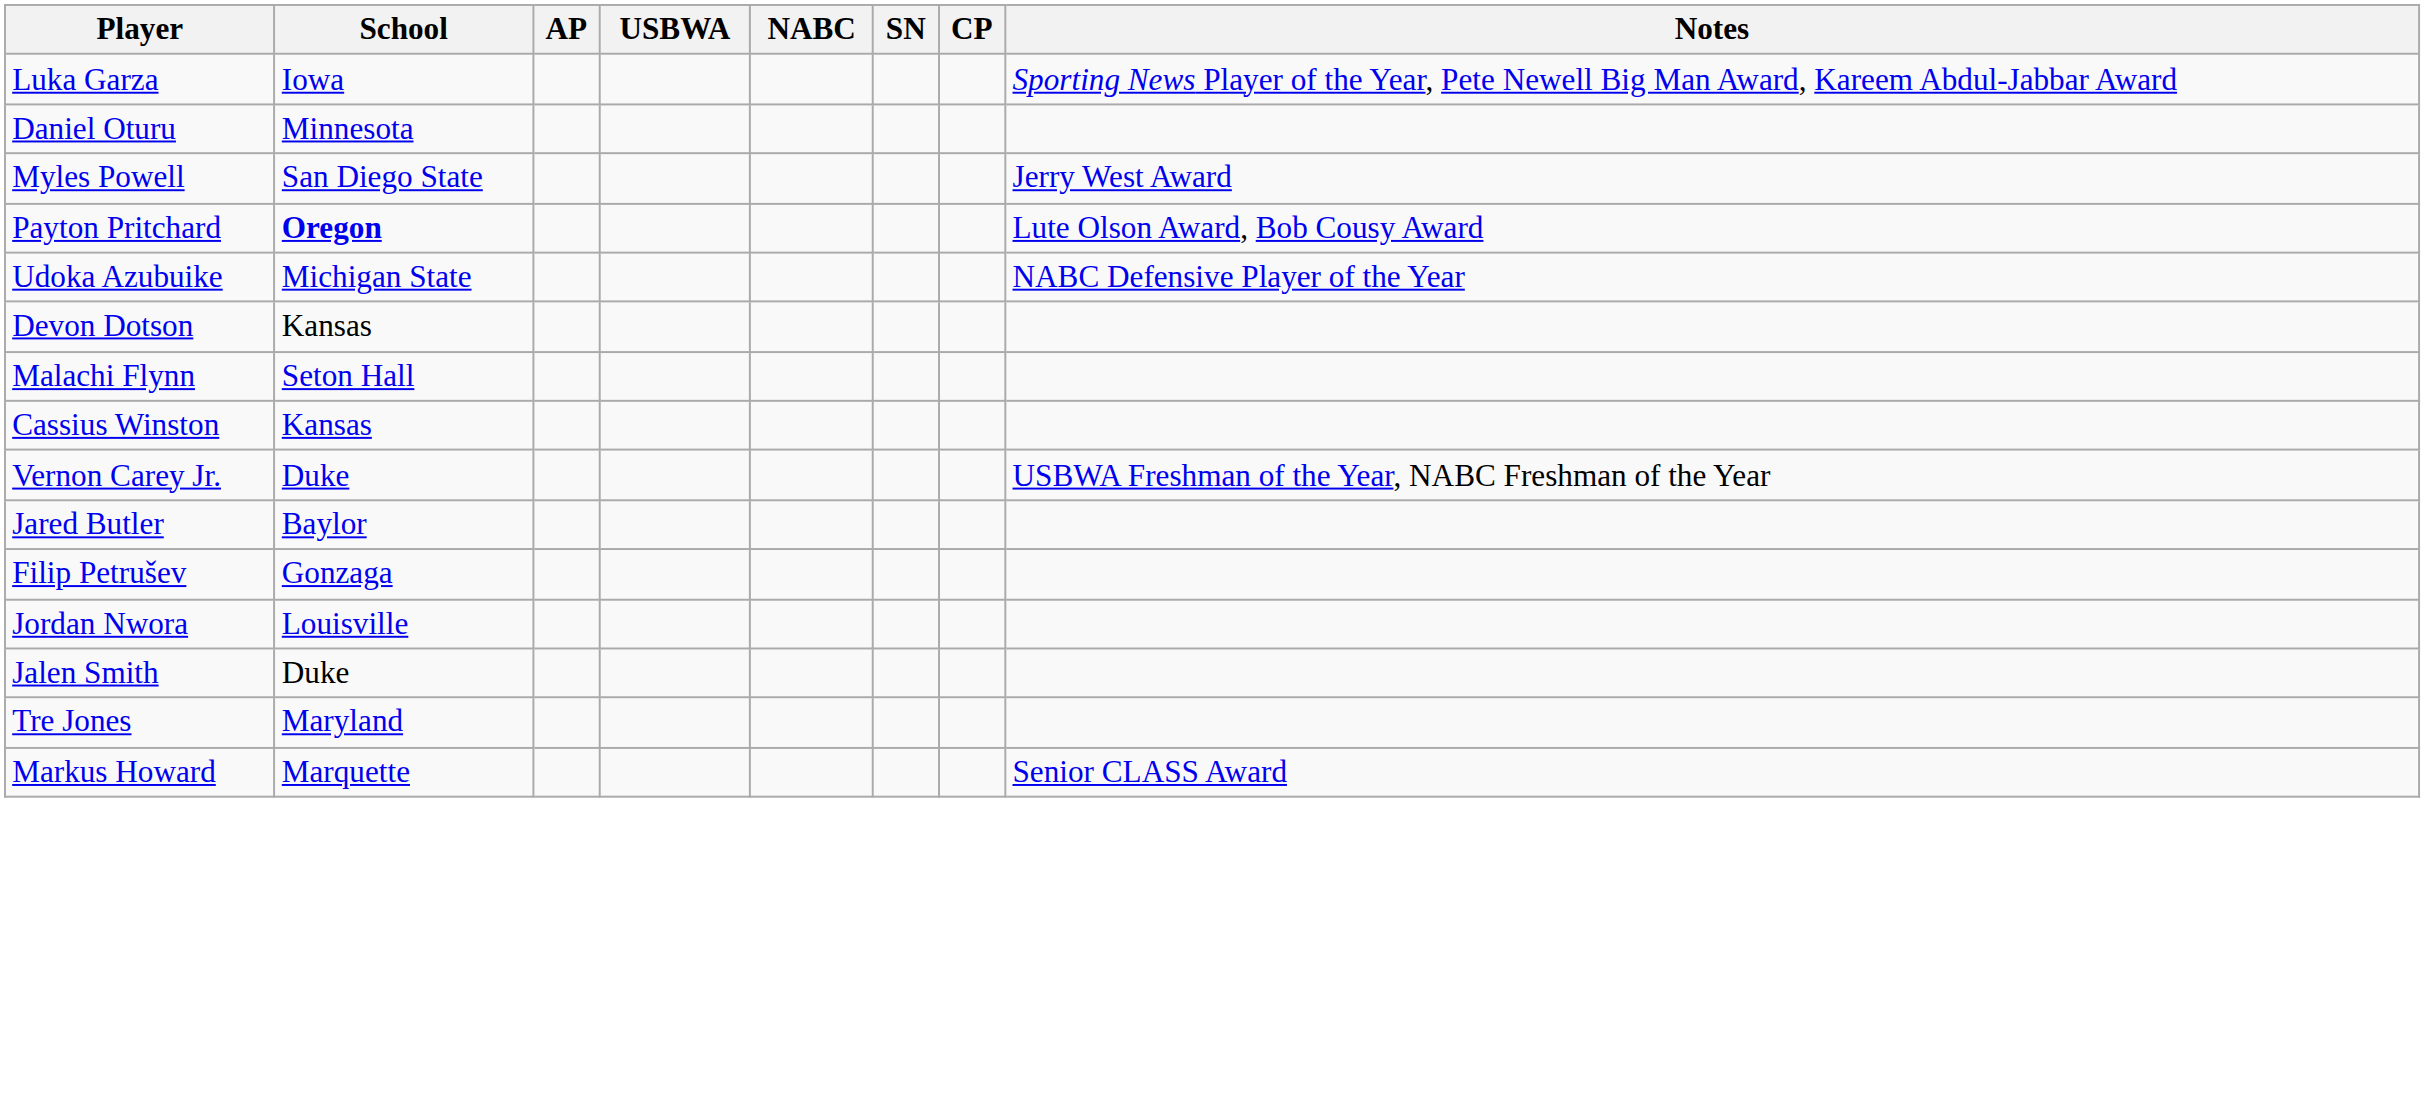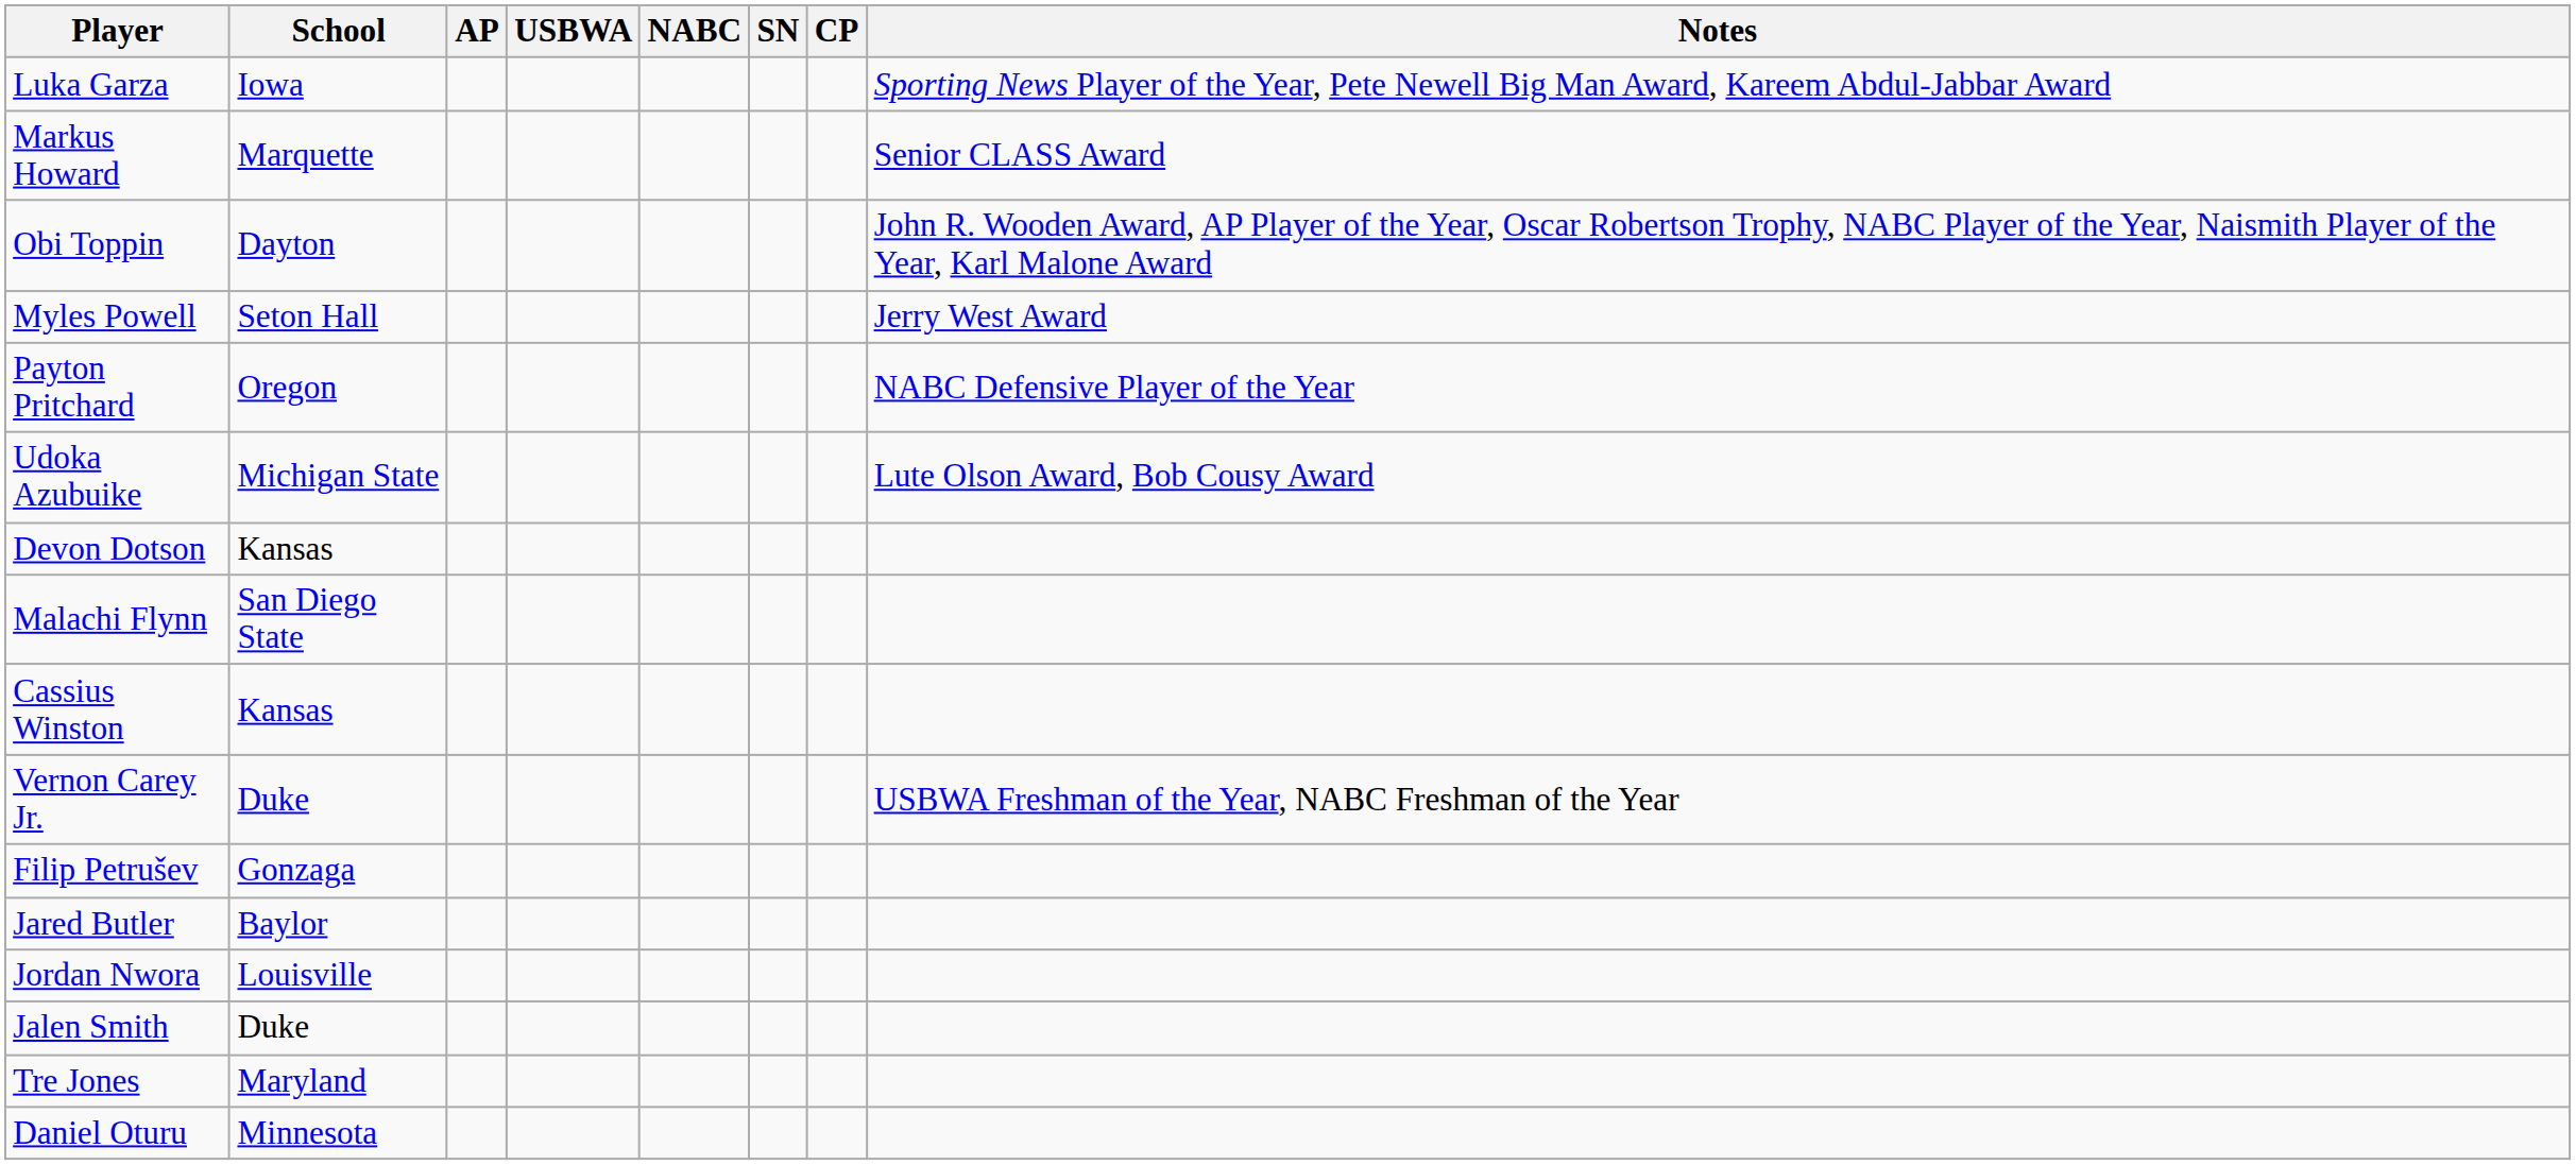rows swapped: Markus Howard <-> Daniel Oturu
+ row: Obi Toppin | Dayton | John R. Wooden Award, AP Player of the Year, Oscar Robertson Trophy, NABC Player of the Year, Naismith Player of the Year, Karl Malone Award
Myles Powell | School: San Diego State -> Seton Hall
Payton Pritchard | School: bold -> normal
Payton Pritchard | Notes: Lute Olson Award, Bob Cousy Award -> NABC Defensive Player of the Year
Udoka Azubuike | Notes: NABC Defensive Player of the Year -> Lute Olson Award, Bob Cousy Award
Malachi Flynn | School: Seton Hall -> San Diego State
rows swapped: Filip Petrušev <-> Jared Butler
